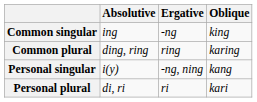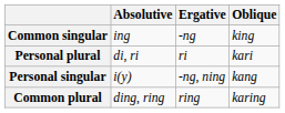rows swapped: Common plural <-> Personal plural
